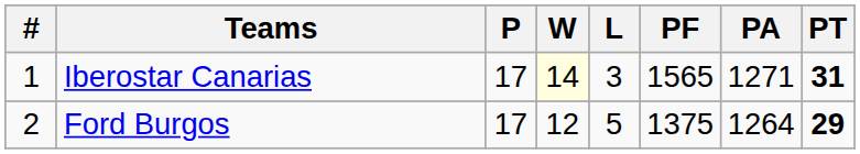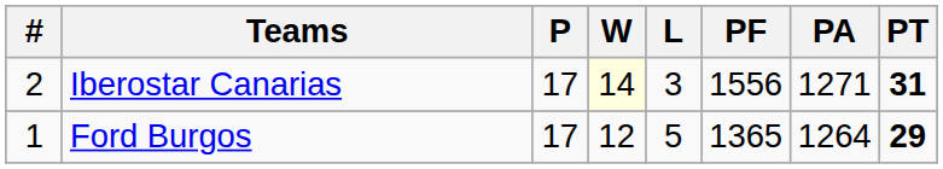Iberostar Canarias | #: 1 -> 2
Iberostar Canarias | PF: 1565 -> 1556
Ford Burgos | #: 2 -> 1
Ford Burgos | PF: 1375 -> 1365
